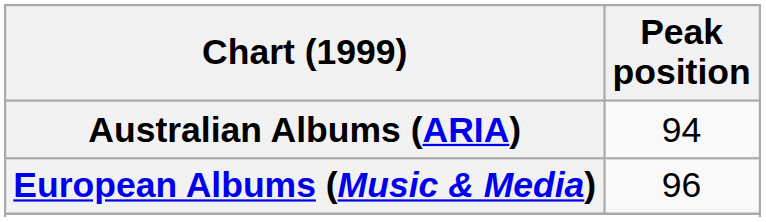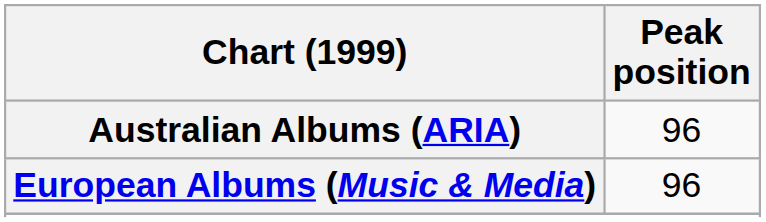Australian Albums (ARIA) | Peak position: 94 -> 96
